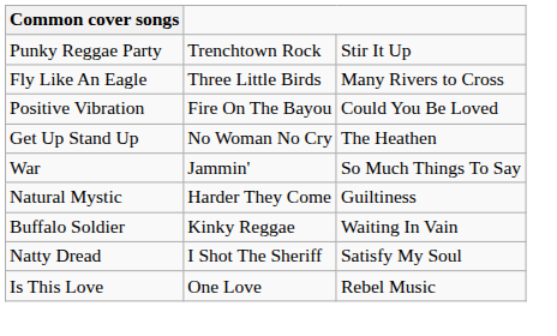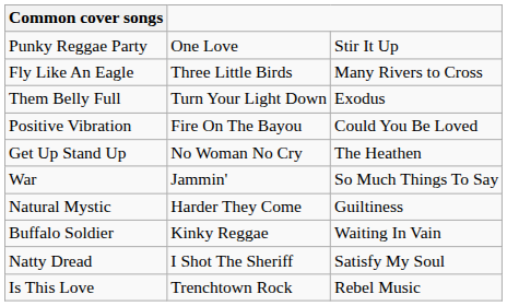Punky Reggae Party | column 2: Trenchtown Rock -> One Love
+ row: Them Belly Full | Turn Your Light Down | Exodus
Is This Love | column 2: One Love -> Trenchtown Rock
